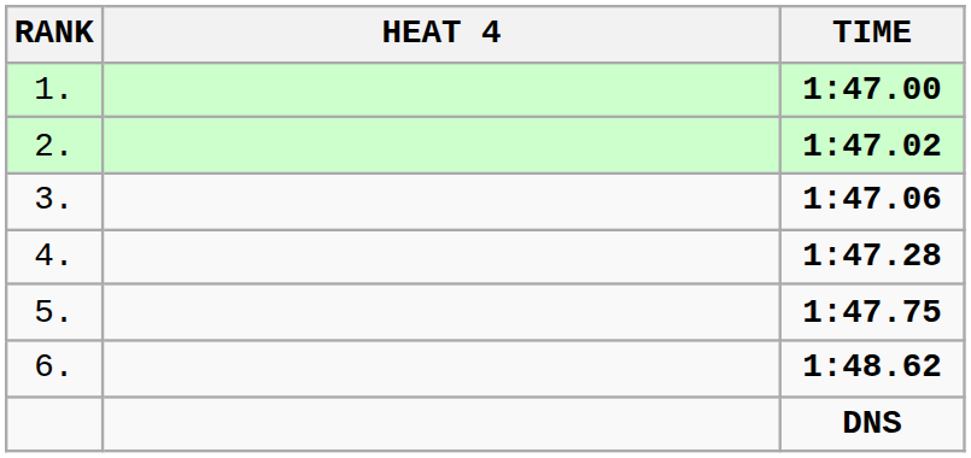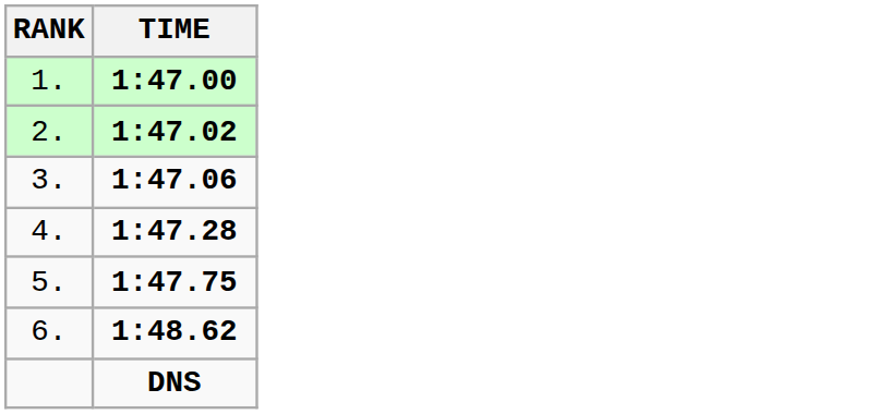- column: HEAT 4
